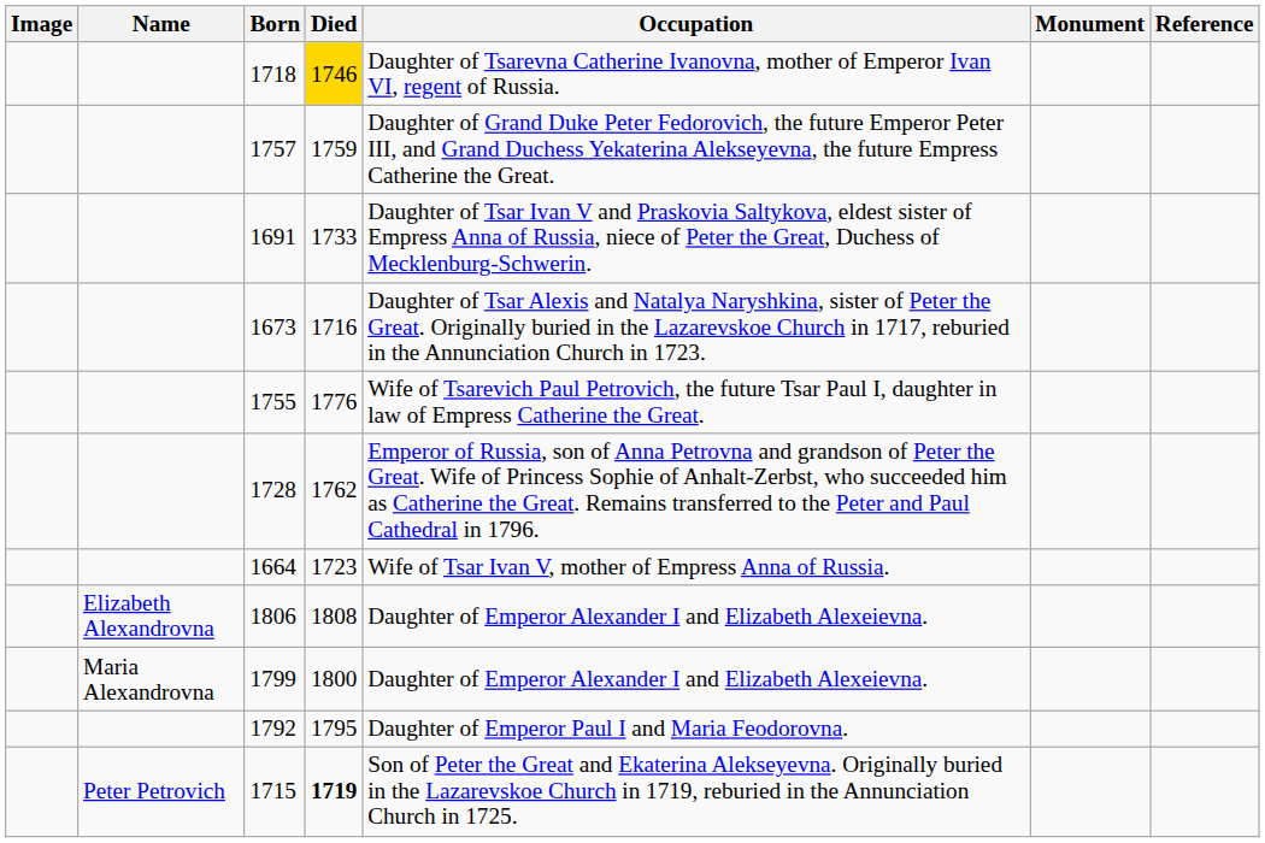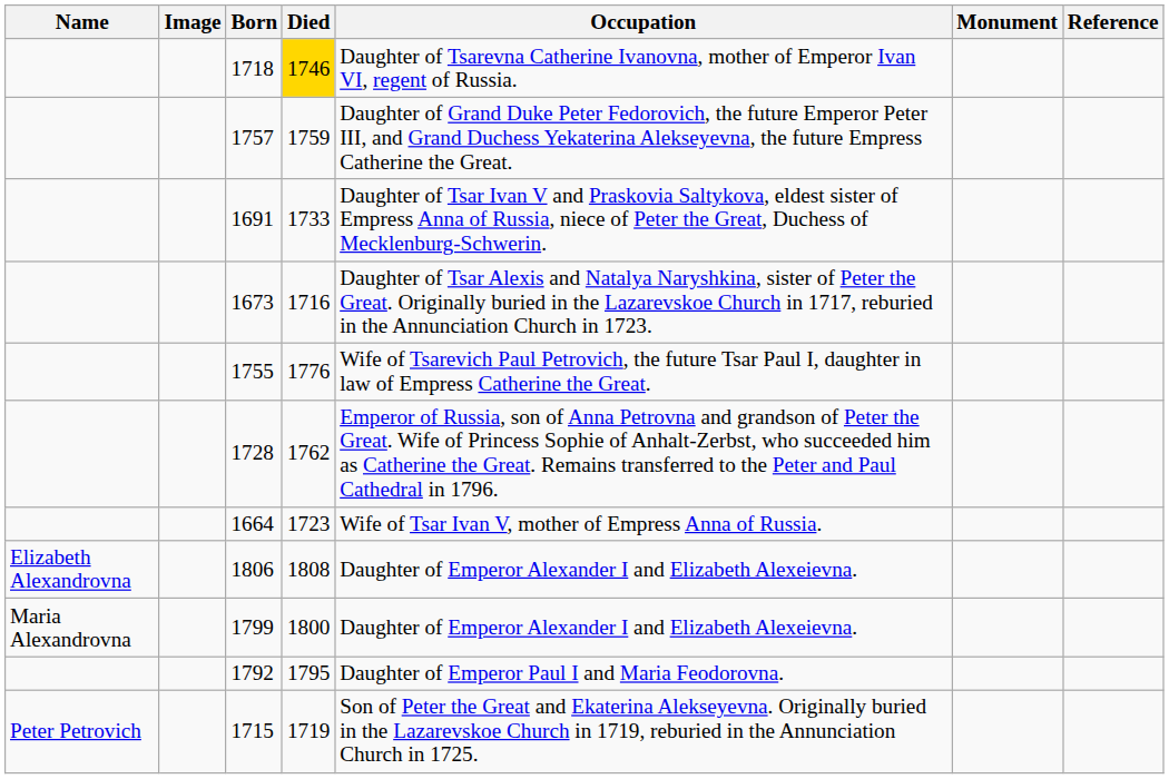columns swapped: Image <-> Name
1715 | Died: bold -> normal
